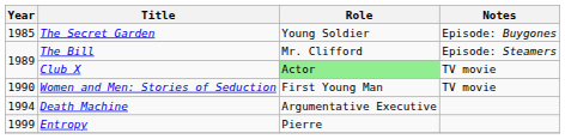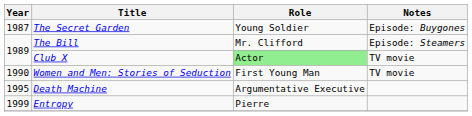The Secret Garden | Year: 1985 -> 1987
Death Machine | Year: 1994 -> 1995
